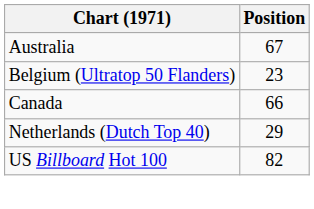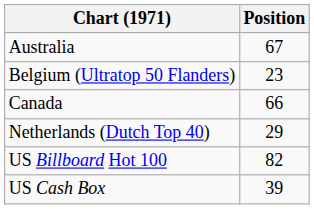+ row: US Cash Box | 39
